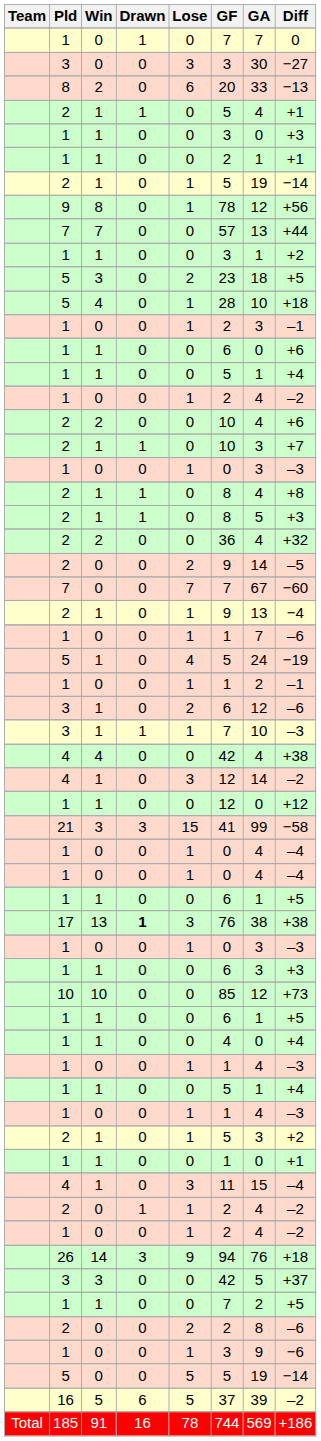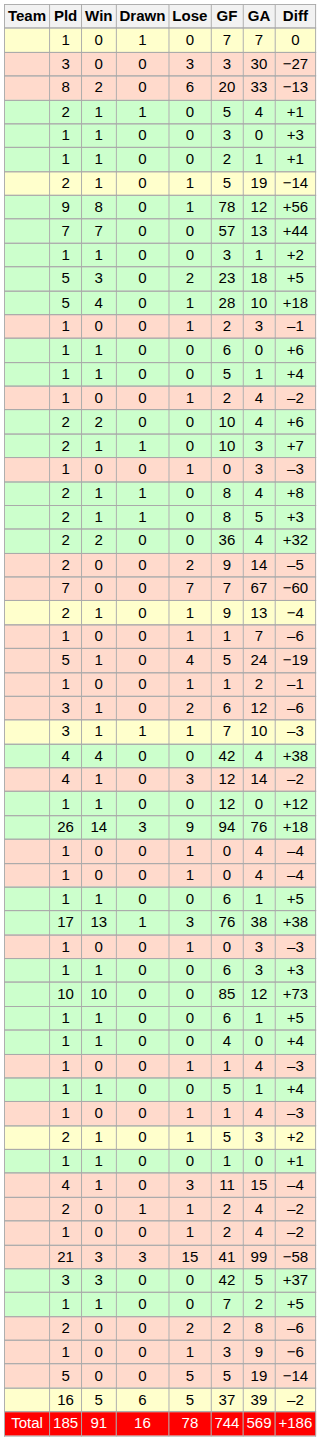rows swapped: 26 <-> 21
17 | Drawn: bold -> normal
